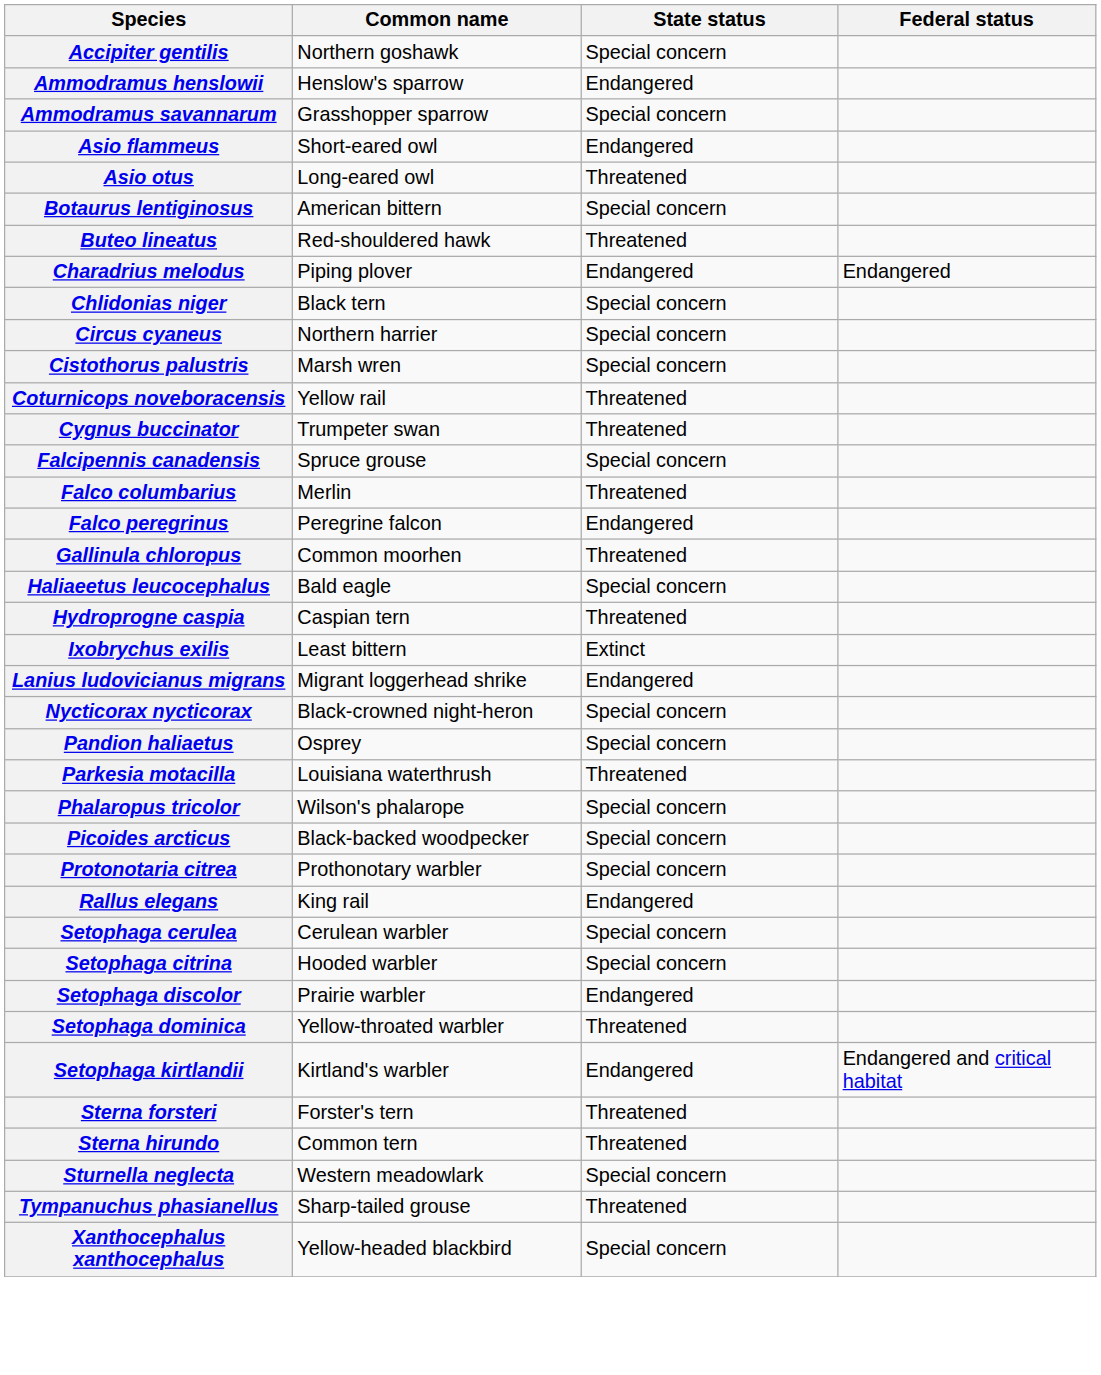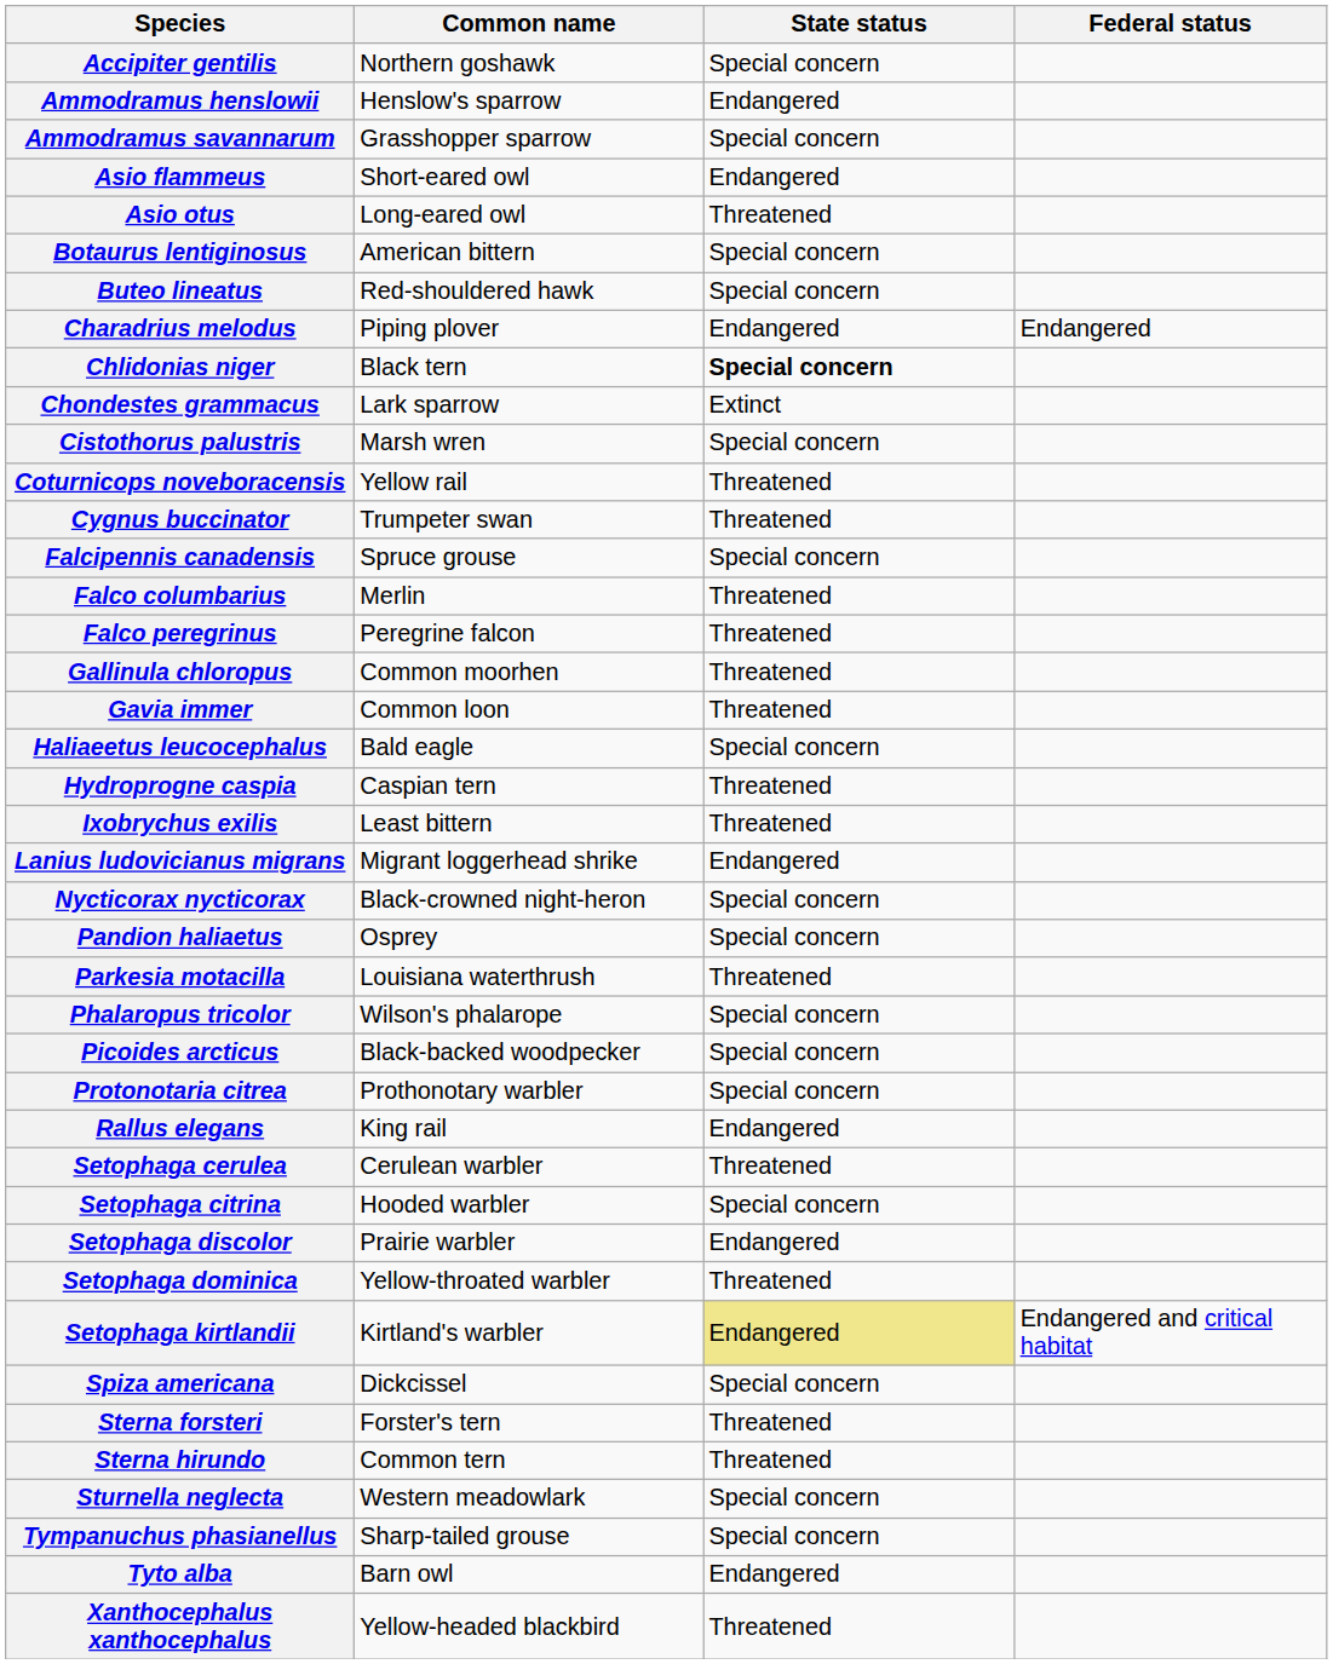Buteo lineatus | State status: Threatened -> Special concern
Chlidonias niger | State status: normal -> bold
+ row: Chondestes grammacus | Lark sparrow | Extinct
- row: Circus cyaneus | Northern harrier | Special concern
Falco peregrinus | State status: Endangered -> Threatened
+ row: Gavia immer | Common loon | Threatened
Ixobrychus exilis | State status: Extinct -> Threatened
Setophaga cerulea | State status: Special concern -> Threatened
Setophaga kirtlandii | State status: no background -> khaki background
+ row: Spiza americana | Dickcissel | Special concern
Tympanuchus phasianellus | State status: Threatened -> Special concern
+ row: Tyto alba | Barn owl | Endangered
Xanthocephalus xanthocephalus | State status: Special concern -> Threatened
